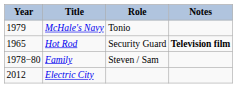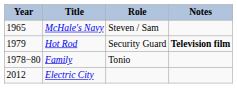McHale's Navy | Year: 1979 -> 1965
McHale's Navy | Role: Tonio -> Steven / Sam
Hot Rod | Year: 1965 -> 1979
Family | Role: Steven / Sam -> Tonio
